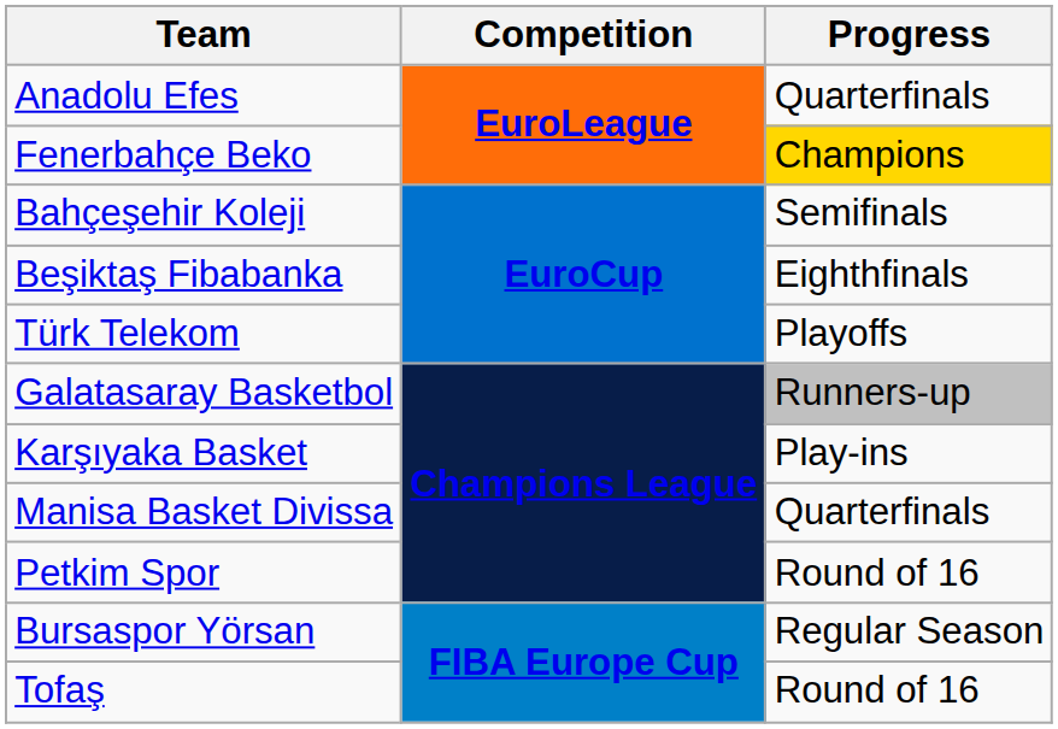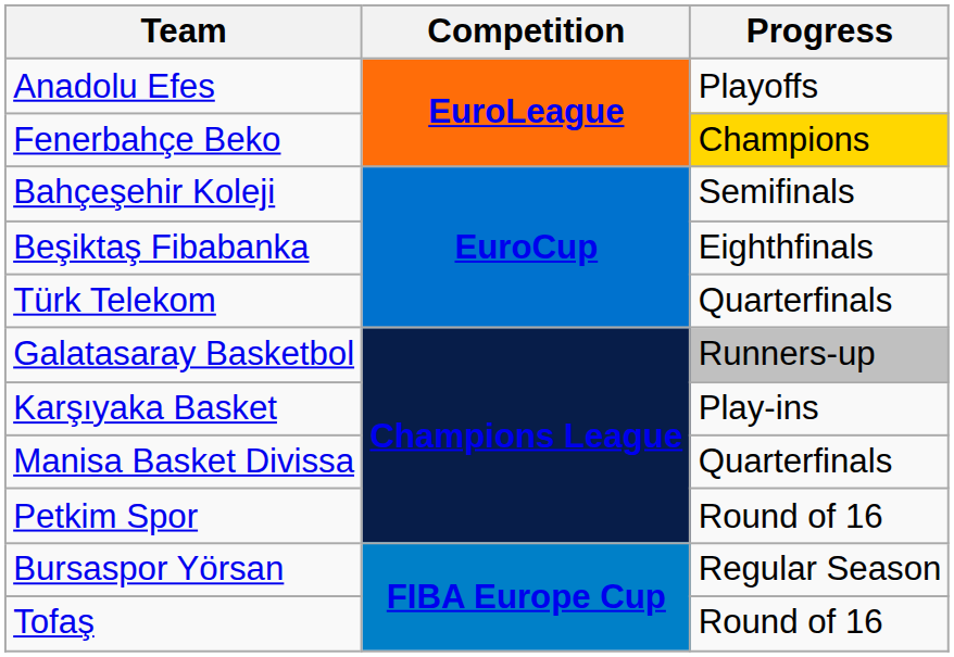Anadolu Efes | Progress: Quarterfinals -> Playoffs
Türk Telekom | Progress: Playoffs -> Quarterfinals
